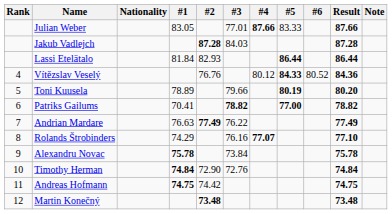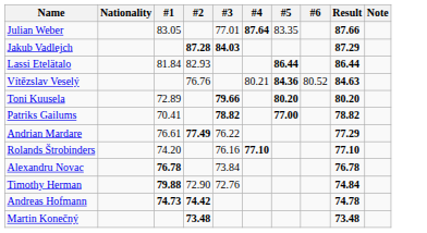- column: Rank | 4 | 5 | 6 | 7 | 8 | 9 | 10 | 11 | 12
Julian Weber | #4: 87.66 -> 87.64
Julian Weber | #5: 83.33 -> 83.35
Jakub Vadlejch | #3: normal -> bold
Jakub Vadlejch | Result: 87.28 -> 87.29
Vítězslav Veselý | #4: 80.12 -> 80.21
Vítězslav Veselý | #5: 84.33 -> 84.36
Vítězslav Veselý | Result: 84.36 -> 84.63
Toni Kuusela | #1: 78.89 -> 72.89
Toni Kuusela | #3: normal -> bold
Toni Kuusela | #5: 80.19 -> 80.20
Andrian Mardare | #1: 76.63 -> 76.61
Andrian Mardare | Result: 77.49 -> 77.29
Rolands Štrobinders | #1: 74.29 -> 74.20
Rolands Štrobinders | #4: 77.07 -> 77.10
Alexandru Novac | #1: 75.78 -> 76.78
Alexandru Novac | Result: 75.78 -> 76.78
Timothy Herman | #1: 74.84 -> 79.88
Andreas Hofmann | #1: 74.75 -> 74.73
Andreas Hofmann | #2: normal -> bold
Andreas Hofmann | Result: 74.75 -> 74.78
